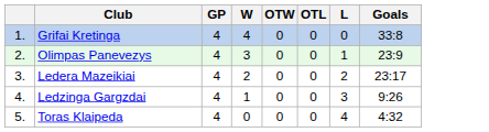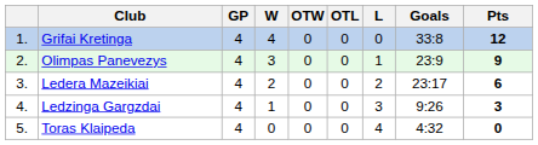+ column: Pts | 12 | 9 | 6 | 3 | 0
